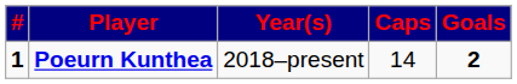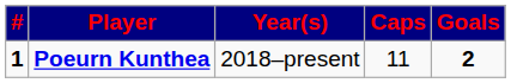Poeurn Kunthea | Caps: 14 -> 11
